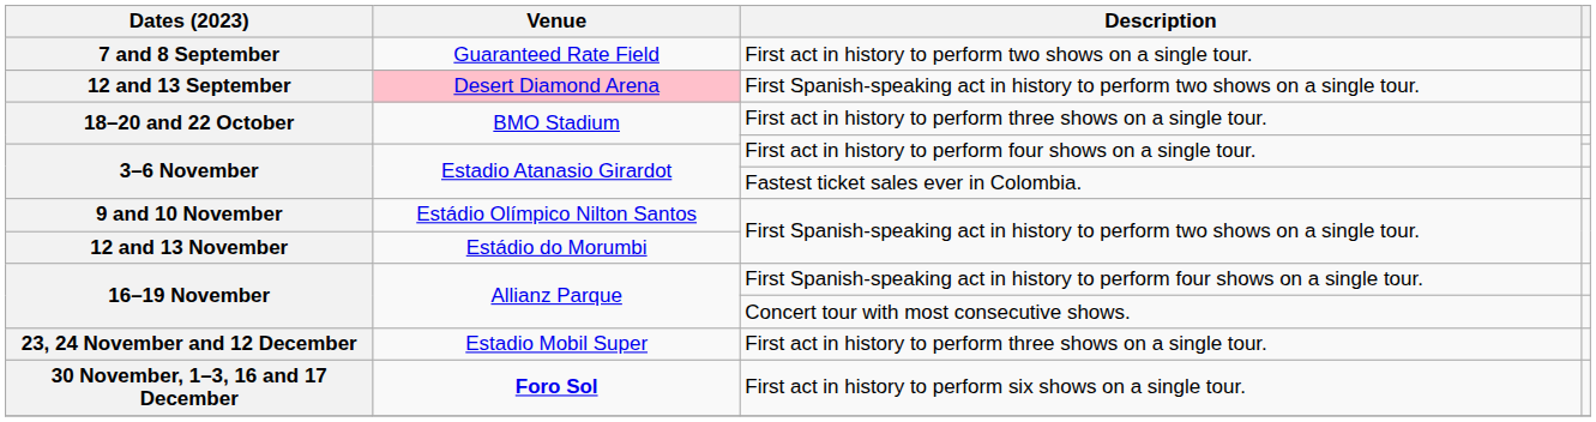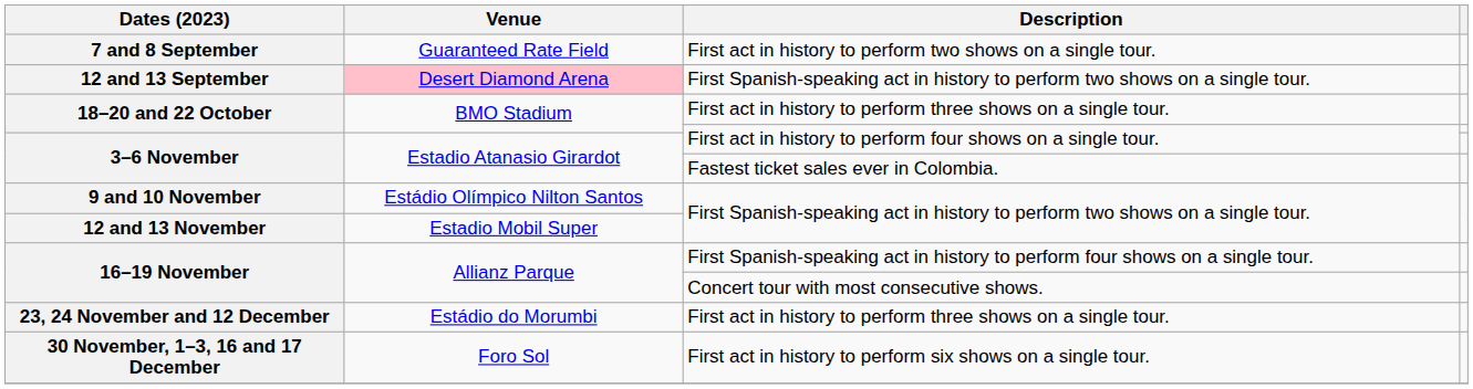12 and 13 November | Venue: Estádio do Morumbi -> Estadio Mobil Super
23, 24 November and 12 December | Venue: Estadio Mobil Super -> Estádio do Morumbi
30 November, 1–3, 16 and 17 December | Venue: bold -> normal
